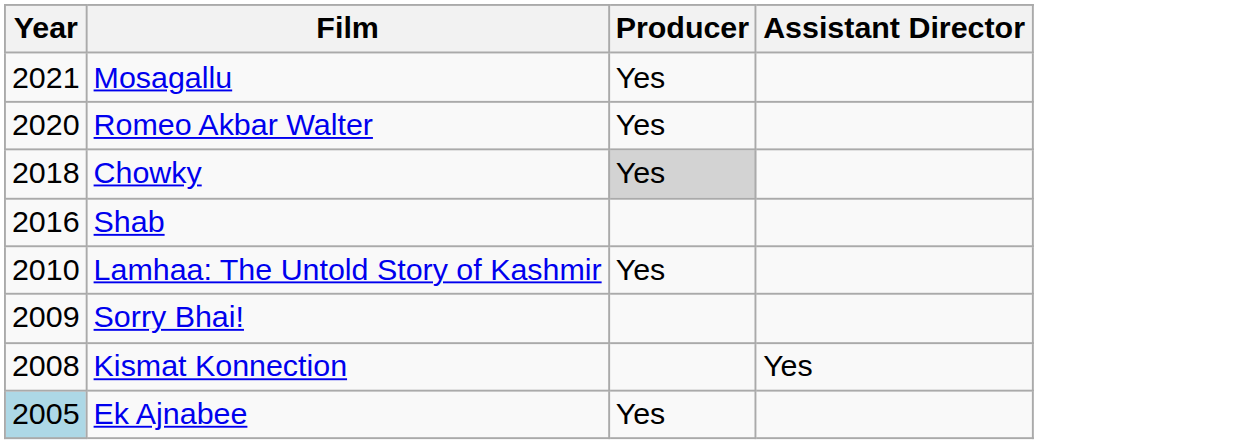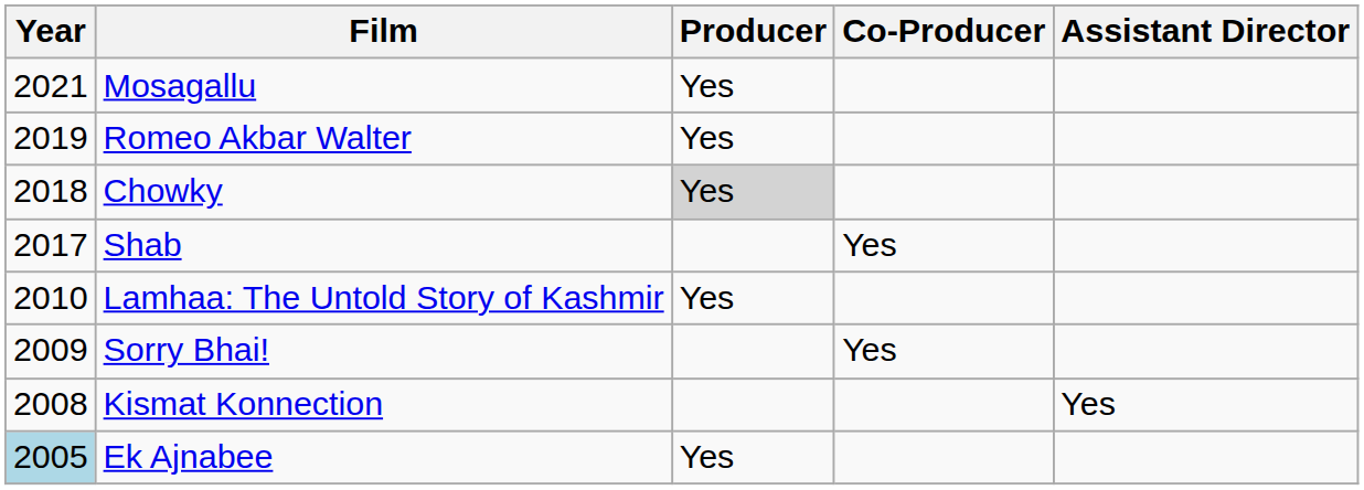+ column: Co-Producer | Yes | Yes
Romeo Akbar Walter | Year: 2020 -> 2019
Shab | Year: 2016 -> 2017
